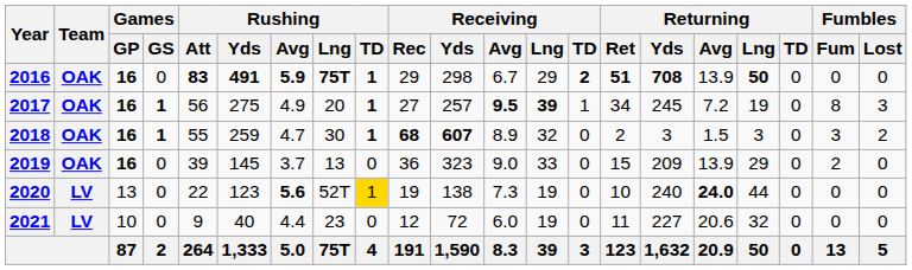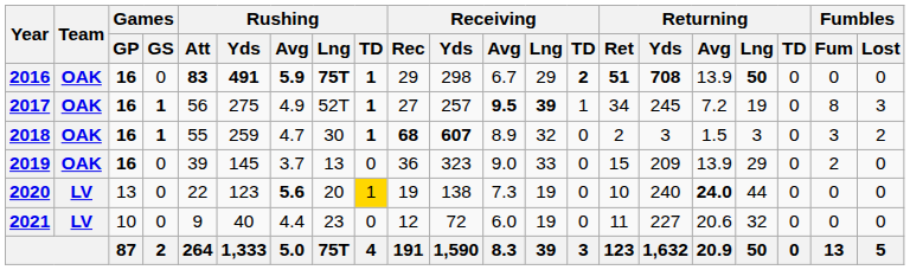2017 | Rushing / Lng: 20 -> 52T
2020 | Rushing / Lng: 52T -> 20
